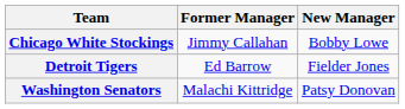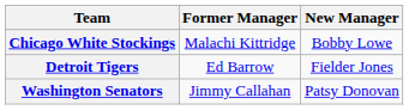Chicago White Stockings | Former Manager: Jimmy Callahan -> Malachi Kittridge
Washington Senators | Former Manager: Malachi Kittridge -> Jimmy Callahan
